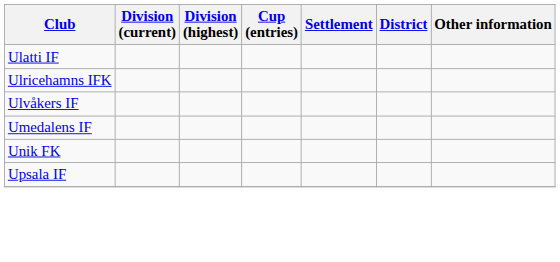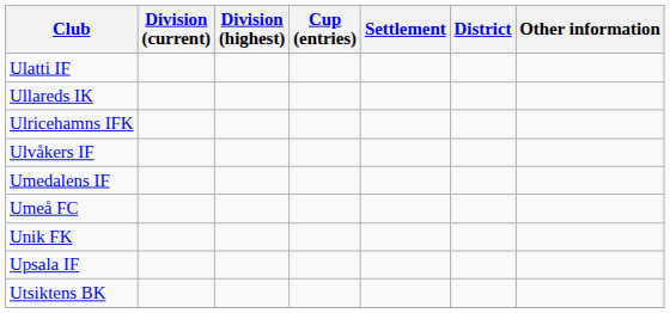+ row: Ullareds IK
+ row: Umeå FC
+ row: Utsiktens BK
